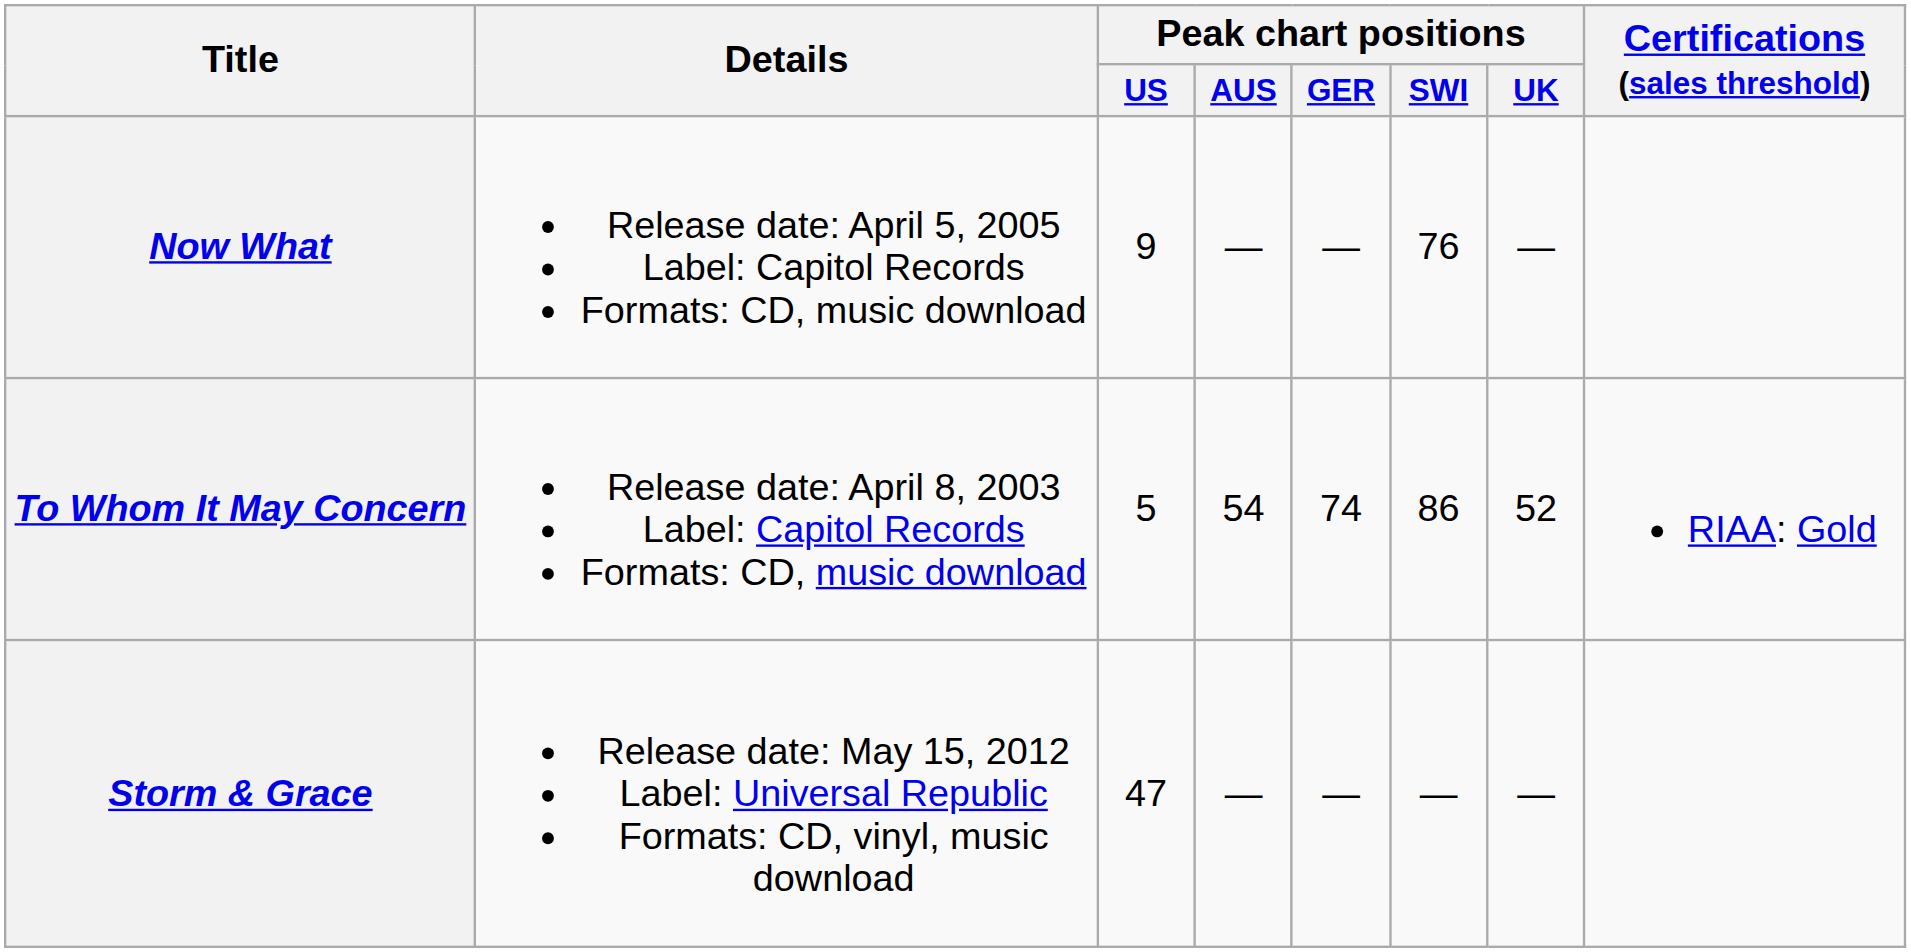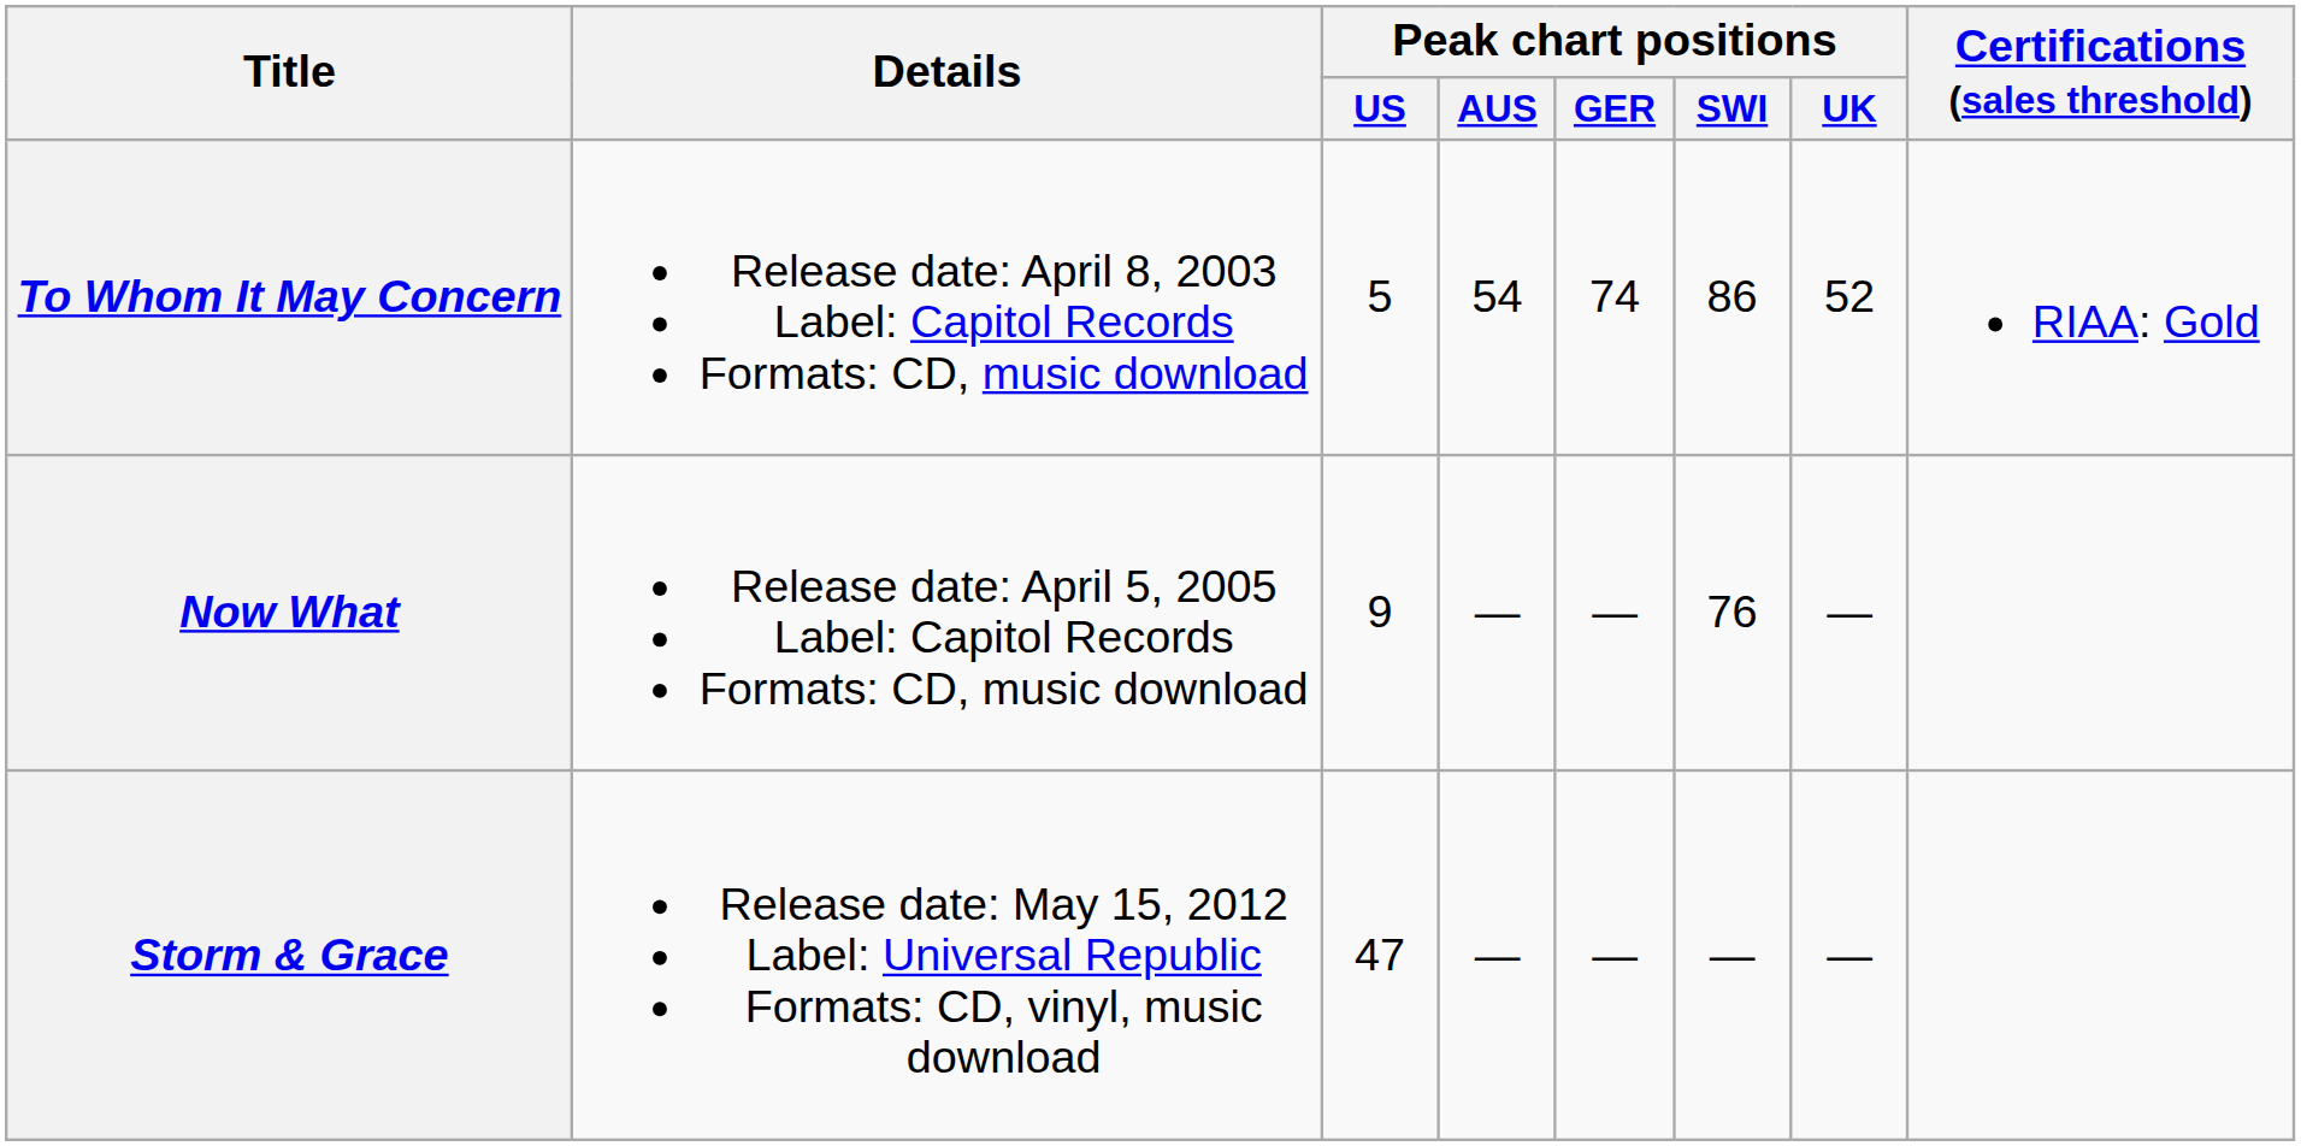rows swapped: To Whom It May Concern <-> Now What
